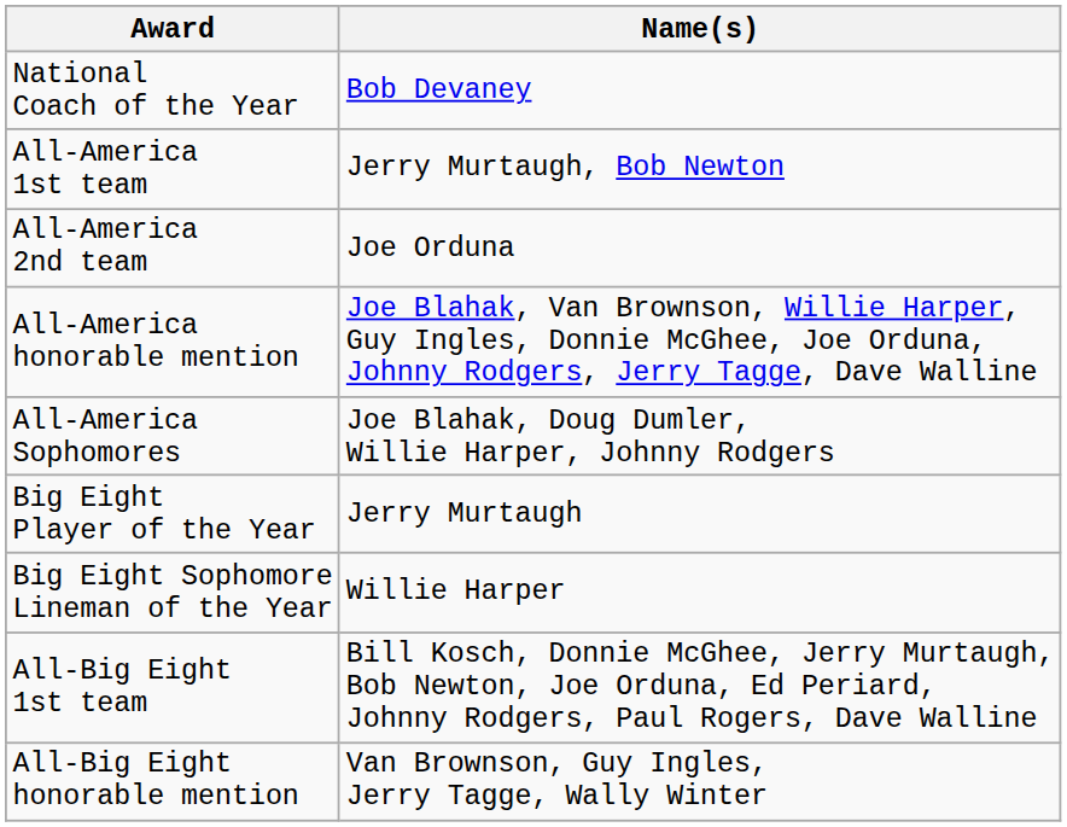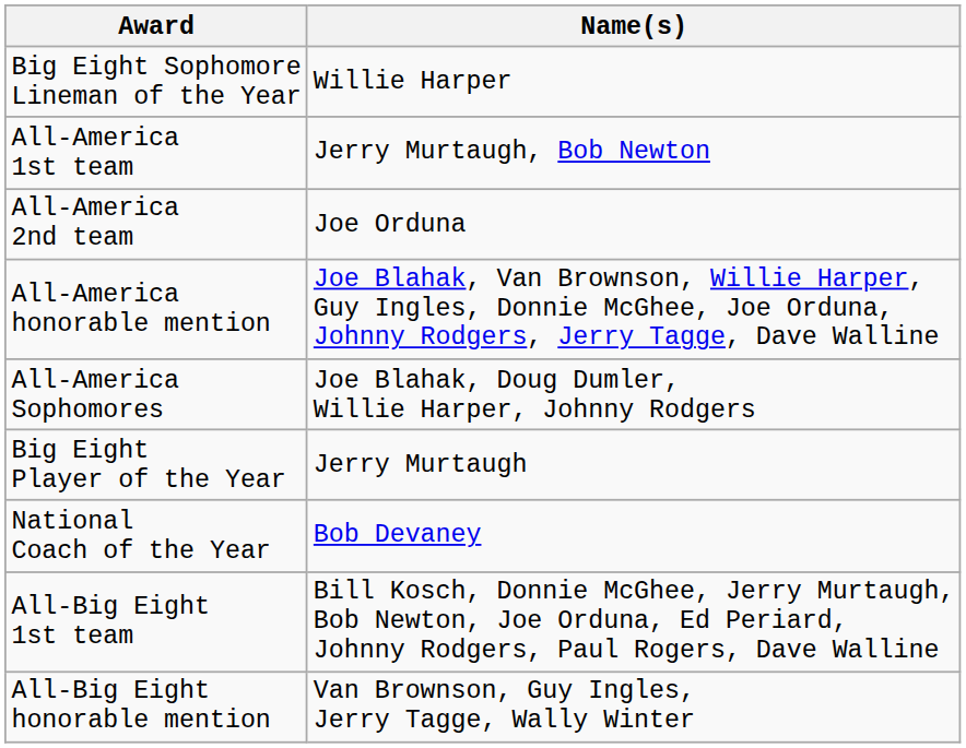rows swapped: National Coach of the Year <-> Big Eight Sophomore Lineman of the Year
